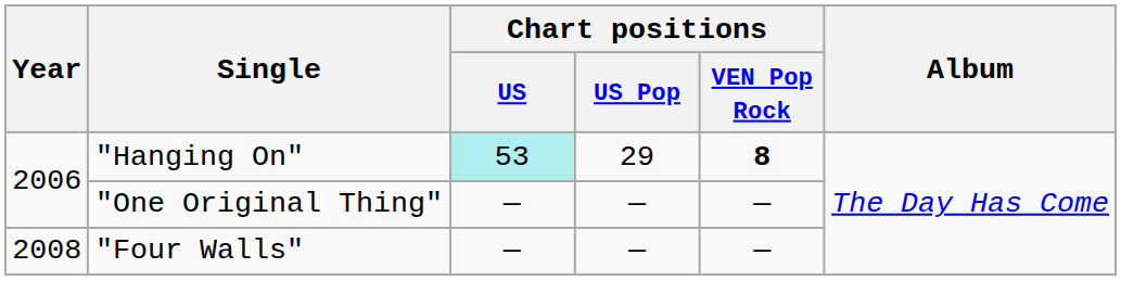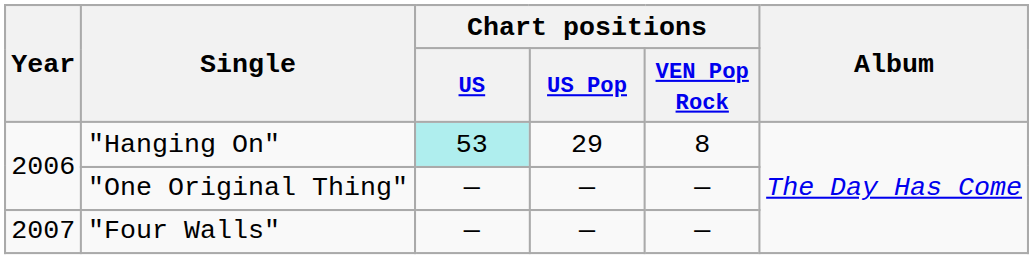"Hanging On" | Chart positions / VEN Pop Rock: bold -> normal
"Four Walls" | Year: 2008 -> 2007
